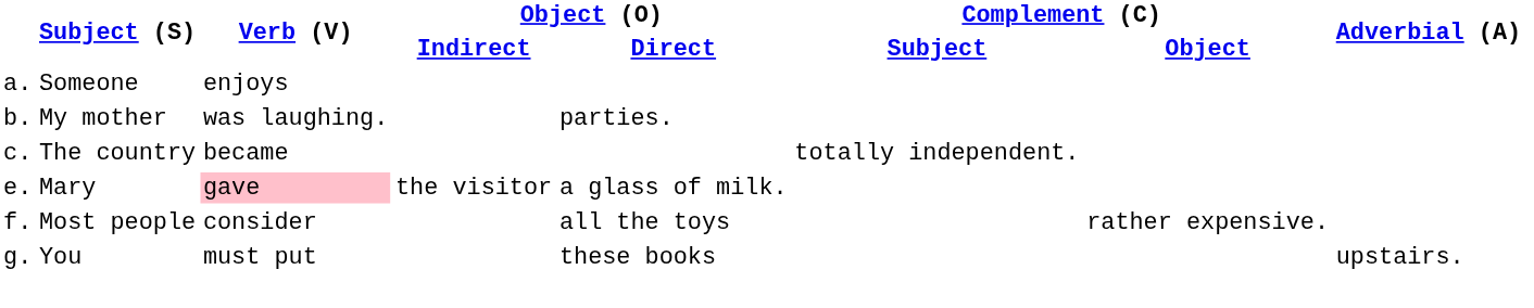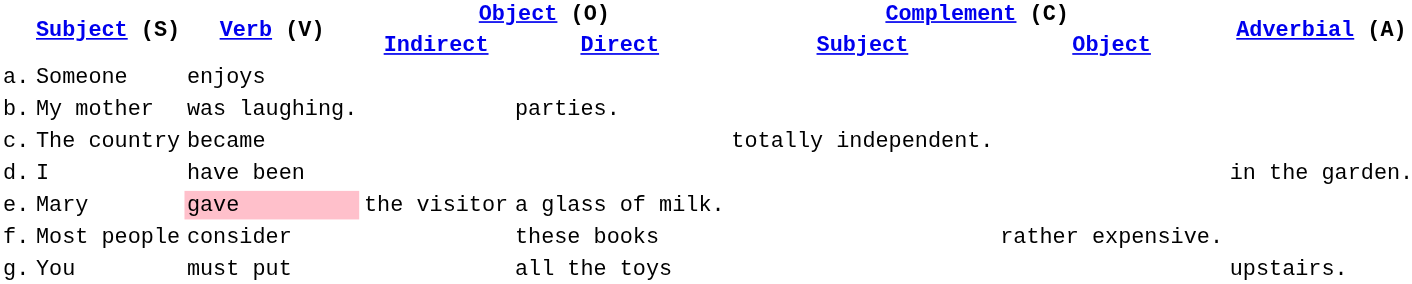+ row: d. | I | have been | in the garden.
Most people | column 5: all the toys -> these books
You | column 5: these books -> all the toys
